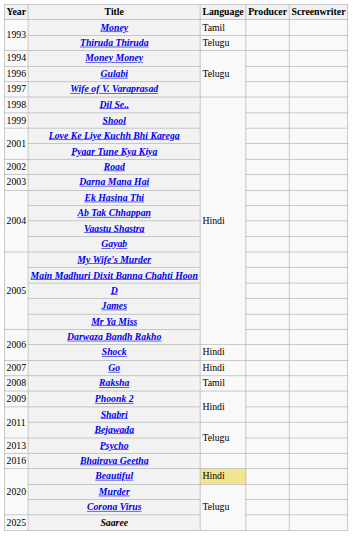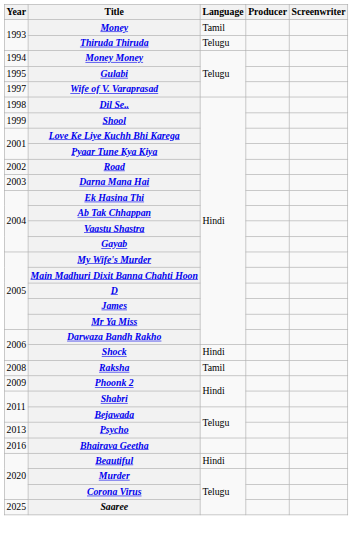Gulabi | Year: 1996 -> 1995
- row: 2007 | Go | Hindi
Beautiful | Language: khaki background -> no background
